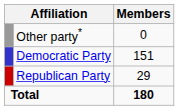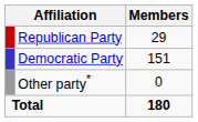rows swapped: Republican Party <-> Other party*
